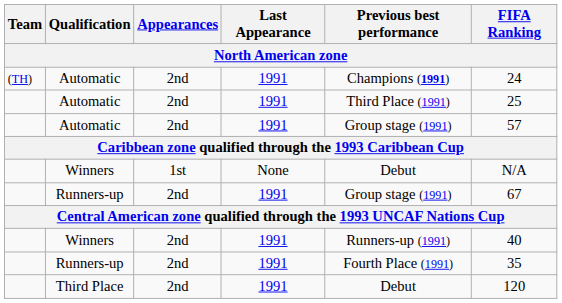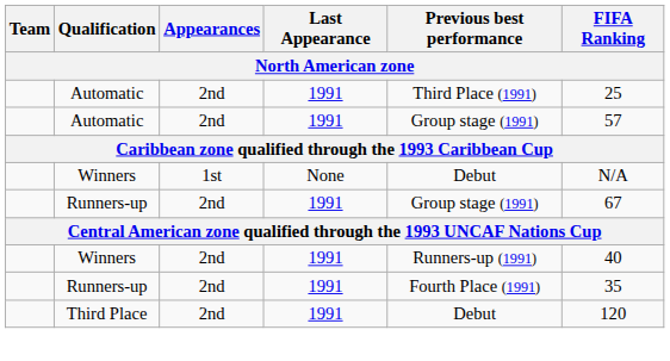- row: (TH) | Automatic | 2nd | 1991 | Champions (1991) | 24
